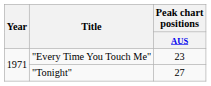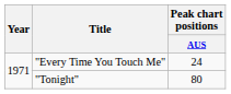"Every Time You Touch Me" | Peak chart positions / AUS: 23 -> 24
"Tonight" | Peak chart positions / AUS: 27 -> 80
